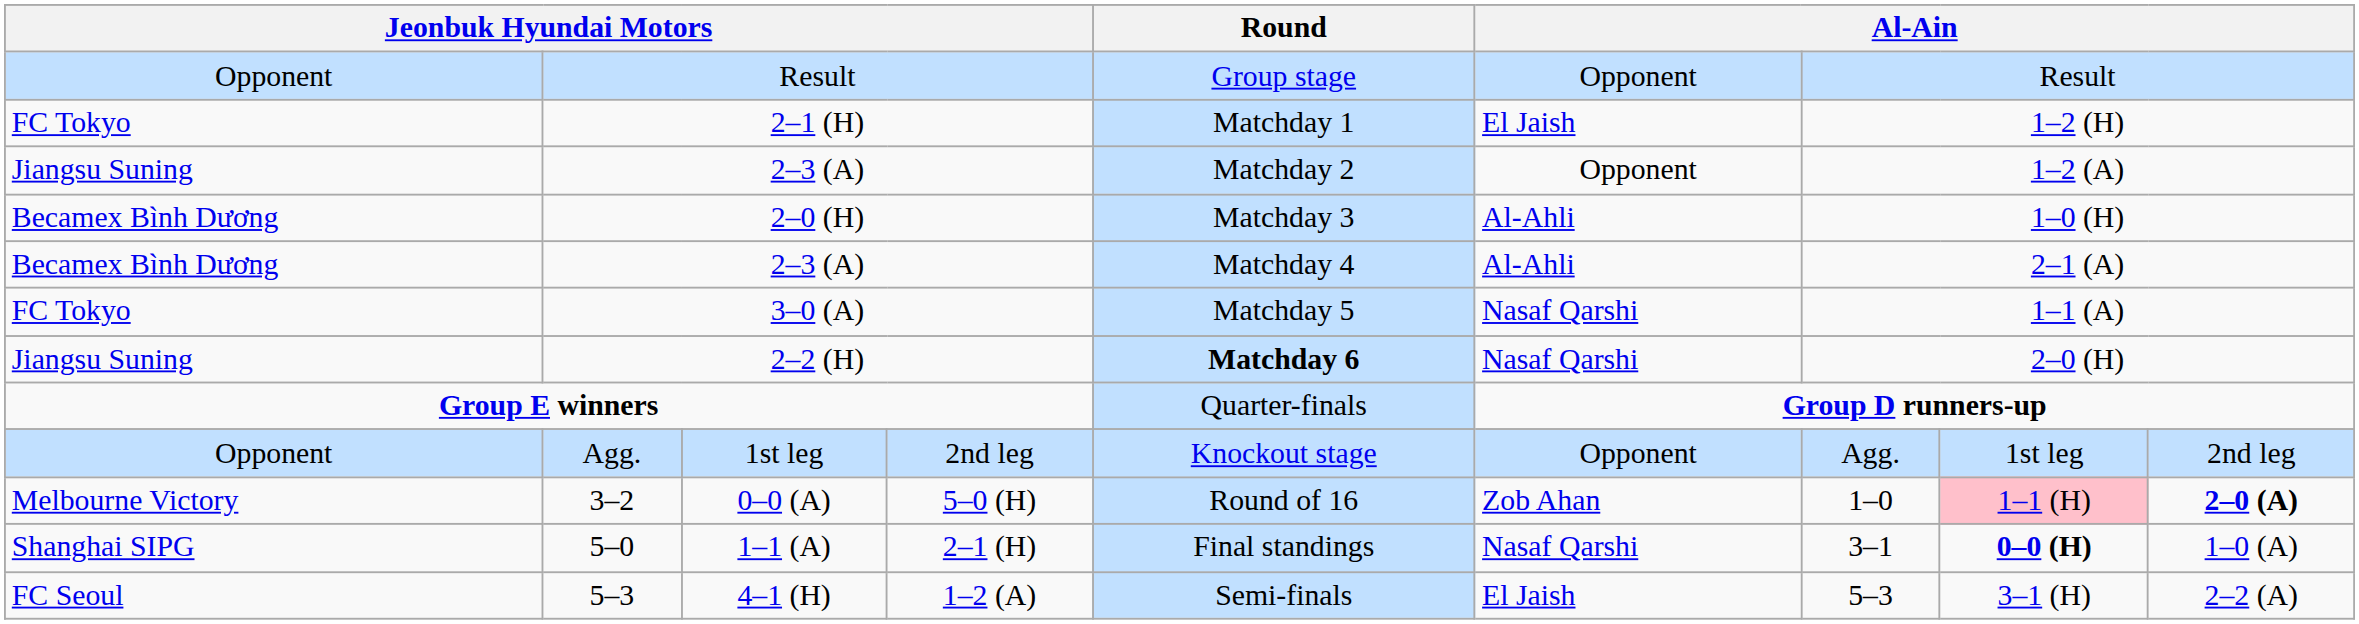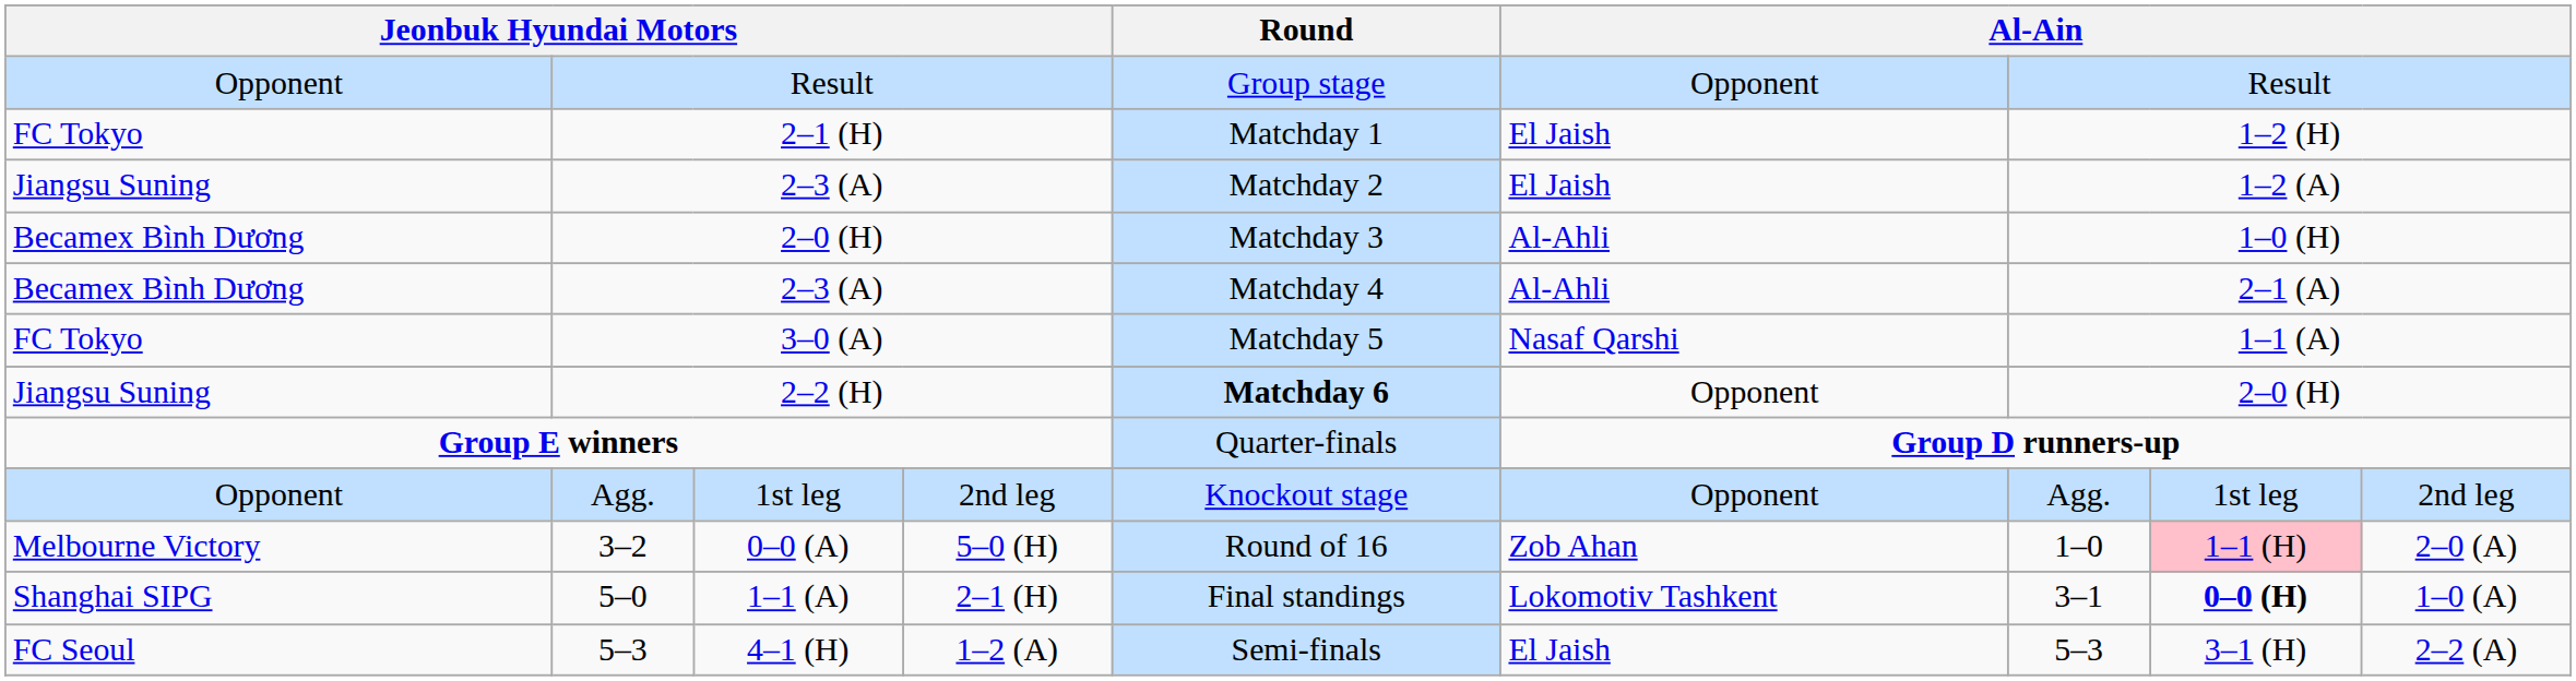Jiangsu Suning / 2–3 (A) | column 6: Opponent -> El Jaish
2–2 (H) | column 6: Nasaf Qarshi -> Opponent
3–2 | column 9: bold -> normal
5–0 | column 6: Nasaf Qarshi -> Lokomotiv Tashkent
